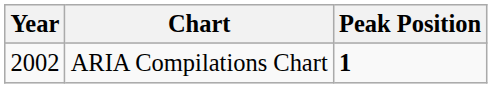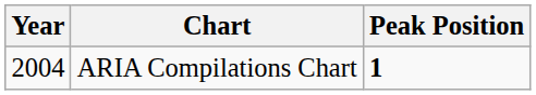ARIA Compilations Chart | Year: 2002 -> 2004
